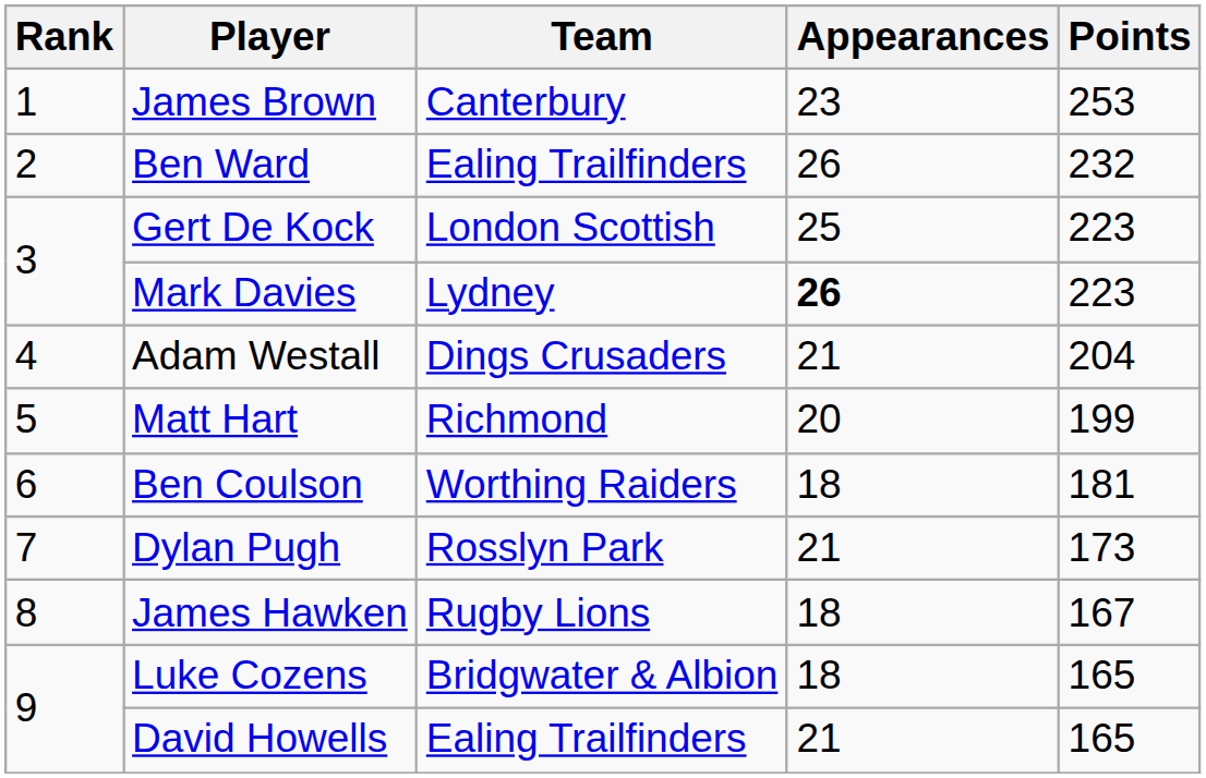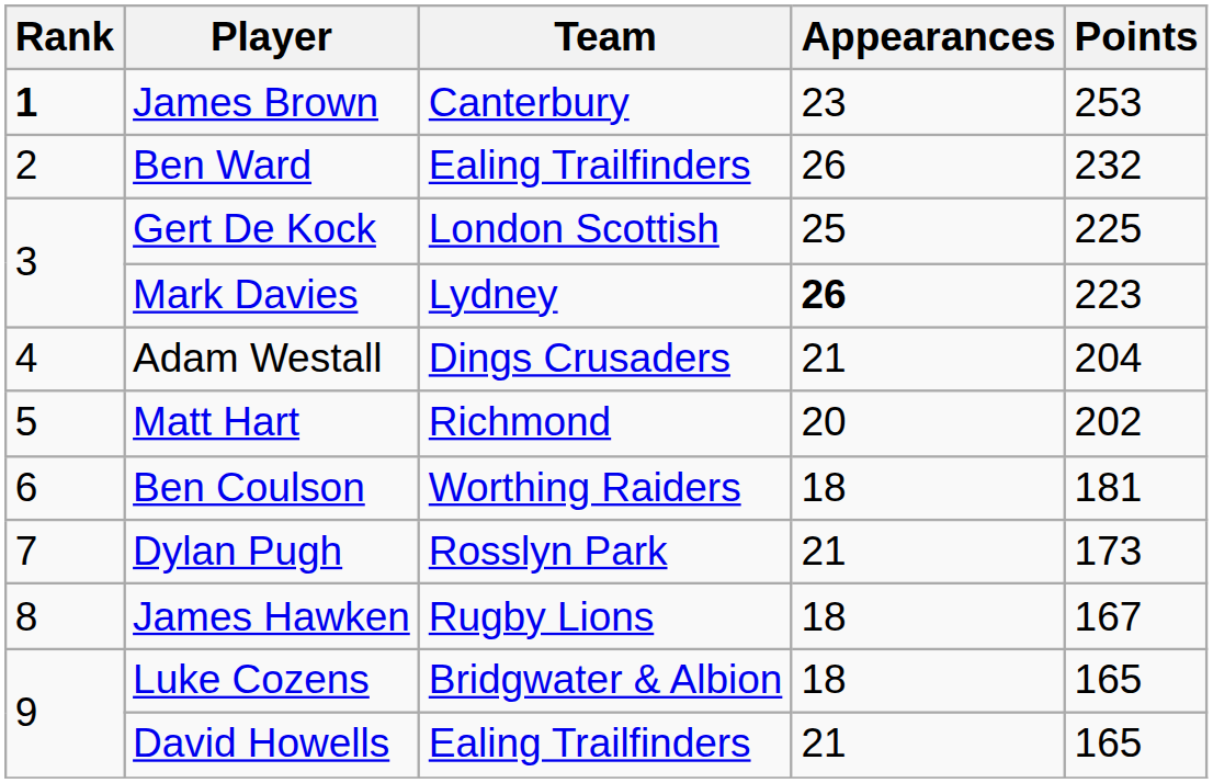James Brown | Rank: normal -> bold
Gert De Kock | Points: 223 -> 225
Matt Hart | Points: 199 -> 202
